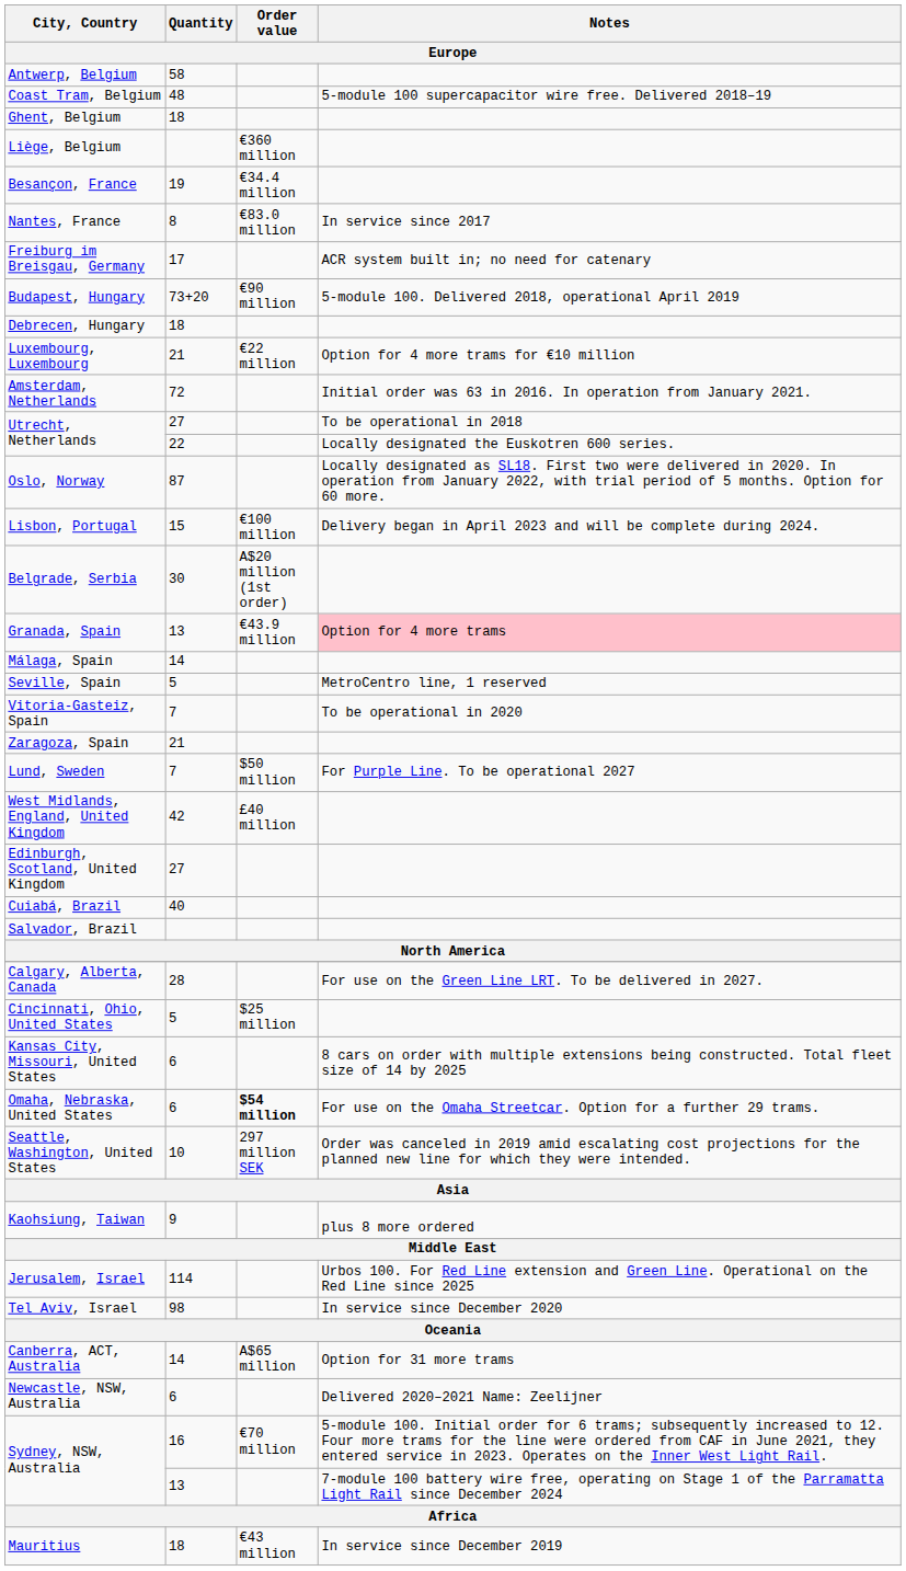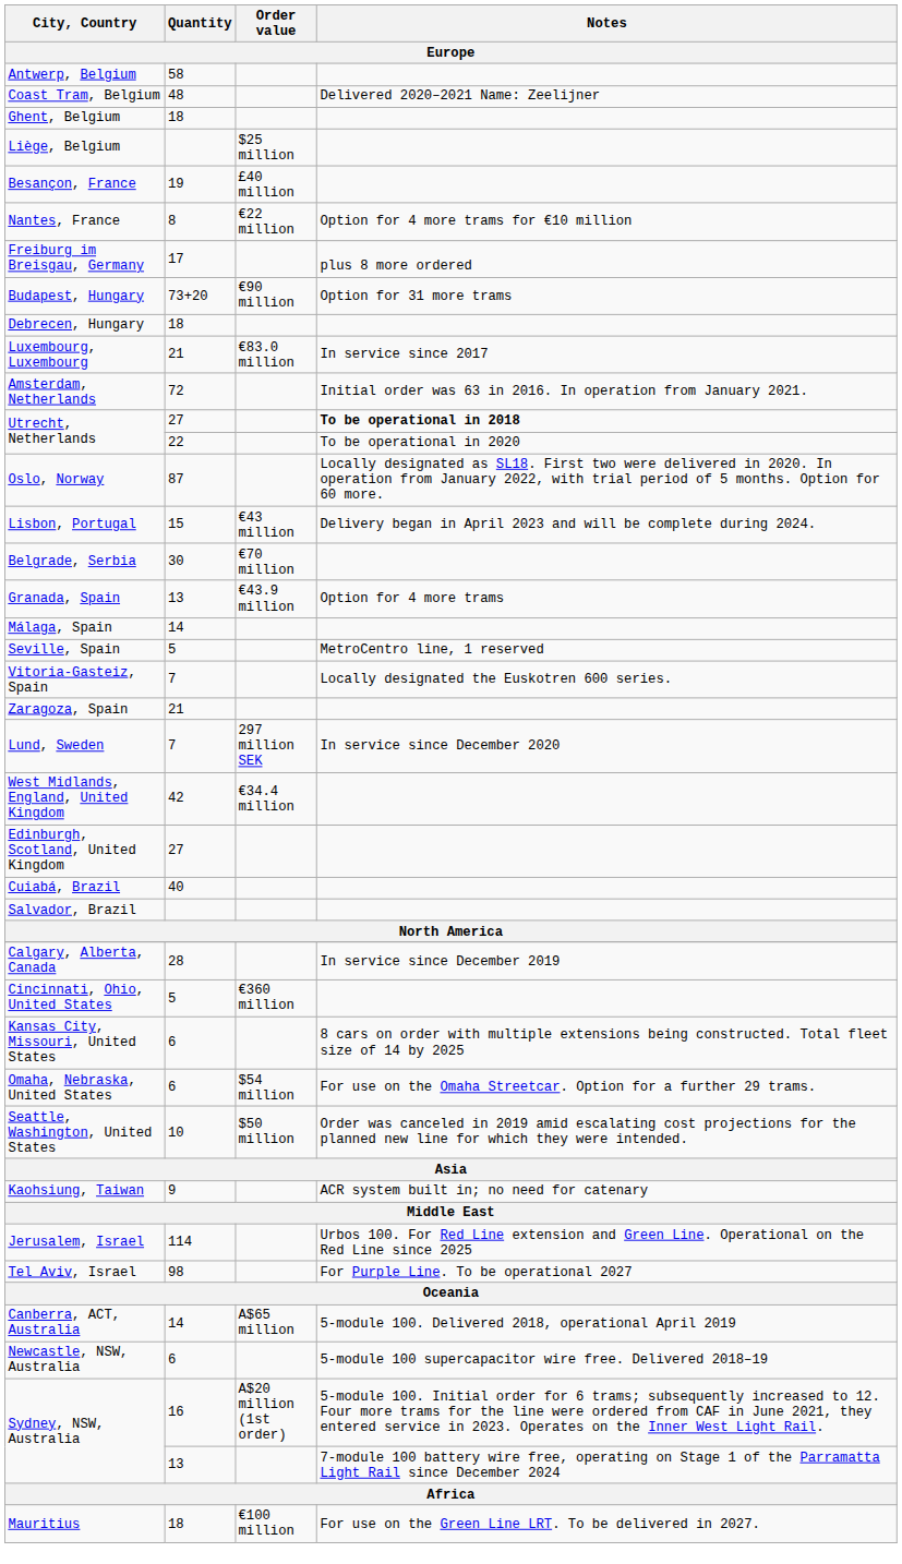Coast Tram, Belgium | Notes / Europe: 5-module 100 supercapacitor wire free. Delivered 2018–19 -> Delivered 2020–2021 Name: Zeelijner
Liège, Belgium | Order value / Europe: €360 million -> $25 million
Besançon, France | Order value / Europe: €34.4 million -> £40 million
Nantes, France | Order value / Europe: €83.0 million -> €22 million
Nantes, France | Notes / Europe: In service since 2017 -> Option for 4 more trams for €10 million
Freiburg im Breisgau, Germany | Notes / Europe: ACR system built in; no need for catenary -> plus 8 more ordered
Budapest, Hungary | Notes / Europe: 5-module 100. Delivered 2018, operational April 2019 -> Option for 31 more trams
Luxembourg, Luxembourg | Order value / Europe: €22 million -> €83.0 million
Luxembourg, Luxembourg | Notes / Europe: Option for 4 more trams for €10 million -> In service since 2017
Utrecht, Netherlands / 27 | Notes / Europe: normal -> bold
Utrecht, Netherlands / 22 | Notes / Europe: Locally designated the Euskotren 600 series. -> To be operational in 2020
Lisbon, Portugal | Order value / Europe: €100 million -> €43 million
Belgrade, Serbia | Order value / Europe: A$20 million (1st order) -> €70 million
Granada, Spain | Notes / Europe: pink background -> no background
Vitoria-Gasteiz, Spain | Notes / Europe: To be operational in 2020 -> Locally designated the Euskotren 600 series.
Lund, Sweden | Order value / Europe: $50 million -> 297 million SEK
Lund, Sweden | Notes / Europe: For Purple Line. To be operational 2027 -> In service since December 2020
West Midlands, England, United Kingdom | Order value / Europe: £40 million -> €34.4 million
Calgary, Alberta, Canada | Notes / Europe: For use on the Green Line LRT. To be delivered in 2027. -> In service since December 2019
Cincinnati, Ohio, United States | Order value / Europe: $25 million -> €360 million
Omaha, Nebraska, United States | Order value / Europe: bold -> normal
Seattle, Washington, United States | Order value / Europe: 297 million SEK -> $50 million
Kaohsiung, Taiwan | Notes / Europe: plus 8 more ordered -> ACR system built in; no need for catenary
Tel Aviv, Israel | Notes / Europe: In service since December 2020 -> For Purple Line. To be operational 2027
Canberra, ACT, Australia | Notes / Europe: Option for 31 more trams -> 5-module 100. Delivered 2018, operational April 2019
Newcastle, NSW, Australia | Notes / Europe: Delivered 2020–2021 Name: Zeelijner -> 5-module 100 supercapacitor wire free. Delivered 2018–19
Sydney, NSW, Australia / 16 | Order value / Europe: €70 million -> A$20 million (1st order)
Mauritius | Order value / Europe: €43 million -> €100 million
Mauritius | Notes / Europe: In service since December 2019 -> For use on the Green Line LRT. To be delivered in 2027.
